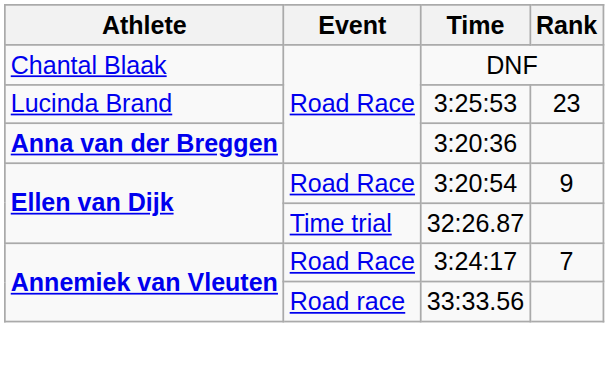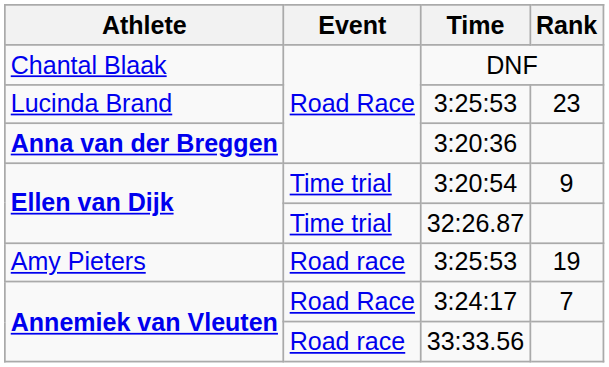3:20:54 | Event: Road Race -> Time trial
+ row: Amy Pieters | Road race | 3:25:53 | 19
